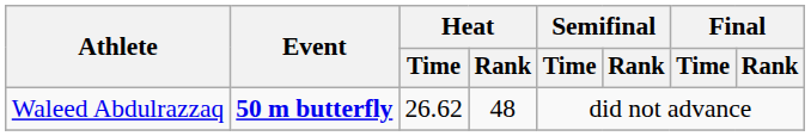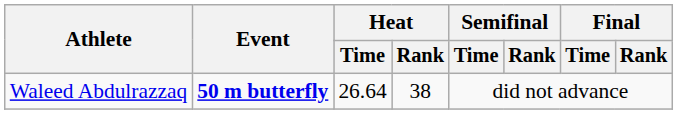Waleed Abdulrazzaq | Heat / Time: 26.62 -> 26.64
Waleed Abdulrazzaq | Heat / Rank: 48 -> 38
